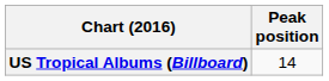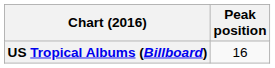US Tropical Albums (Billboard) | Peak position: 14 -> 16
